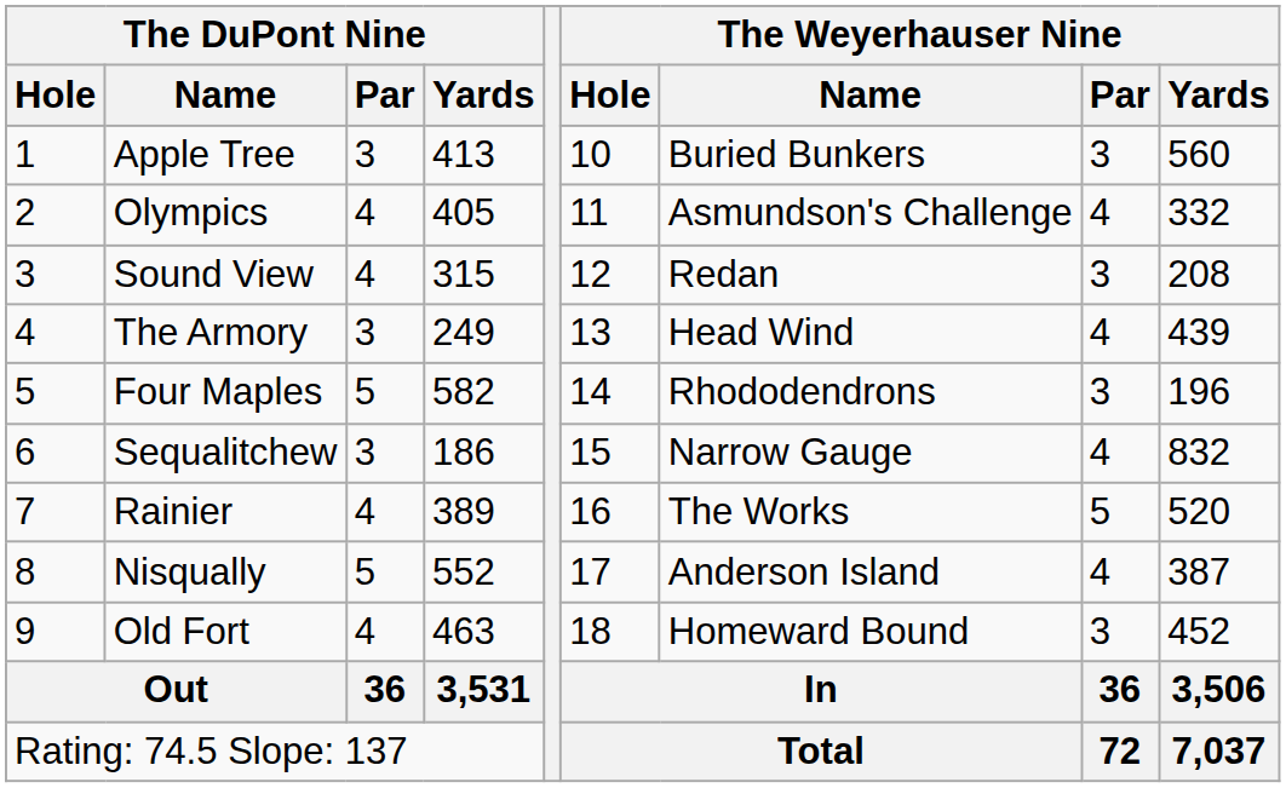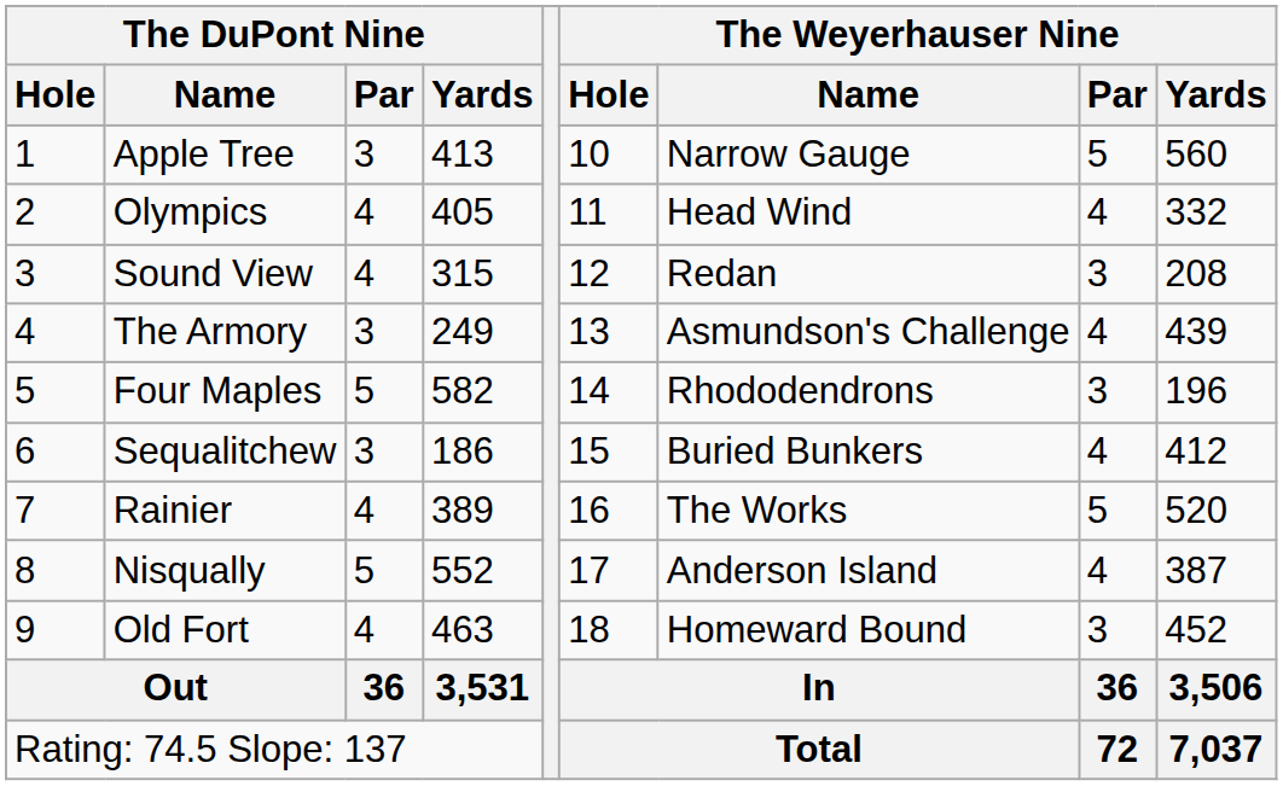Apple Tree | The Weyerhauser Nine / Name: Buried Bunkers -> Narrow Gauge
Apple Tree | The Weyerhauser Nine / Par: 3 -> 5
Olympics | The Weyerhauser Nine / Name: Asmundson's Challenge -> Head Wind
The Armory | The Weyerhauser Nine / Name: Head Wind -> Asmundson's Challenge
Sequalitchew | The Weyerhauser Nine / Name: Narrow Gauge -> Buried Bunkers
Sequalitchew | The Weyerhauser Nine / Yards: 832 -> 412
